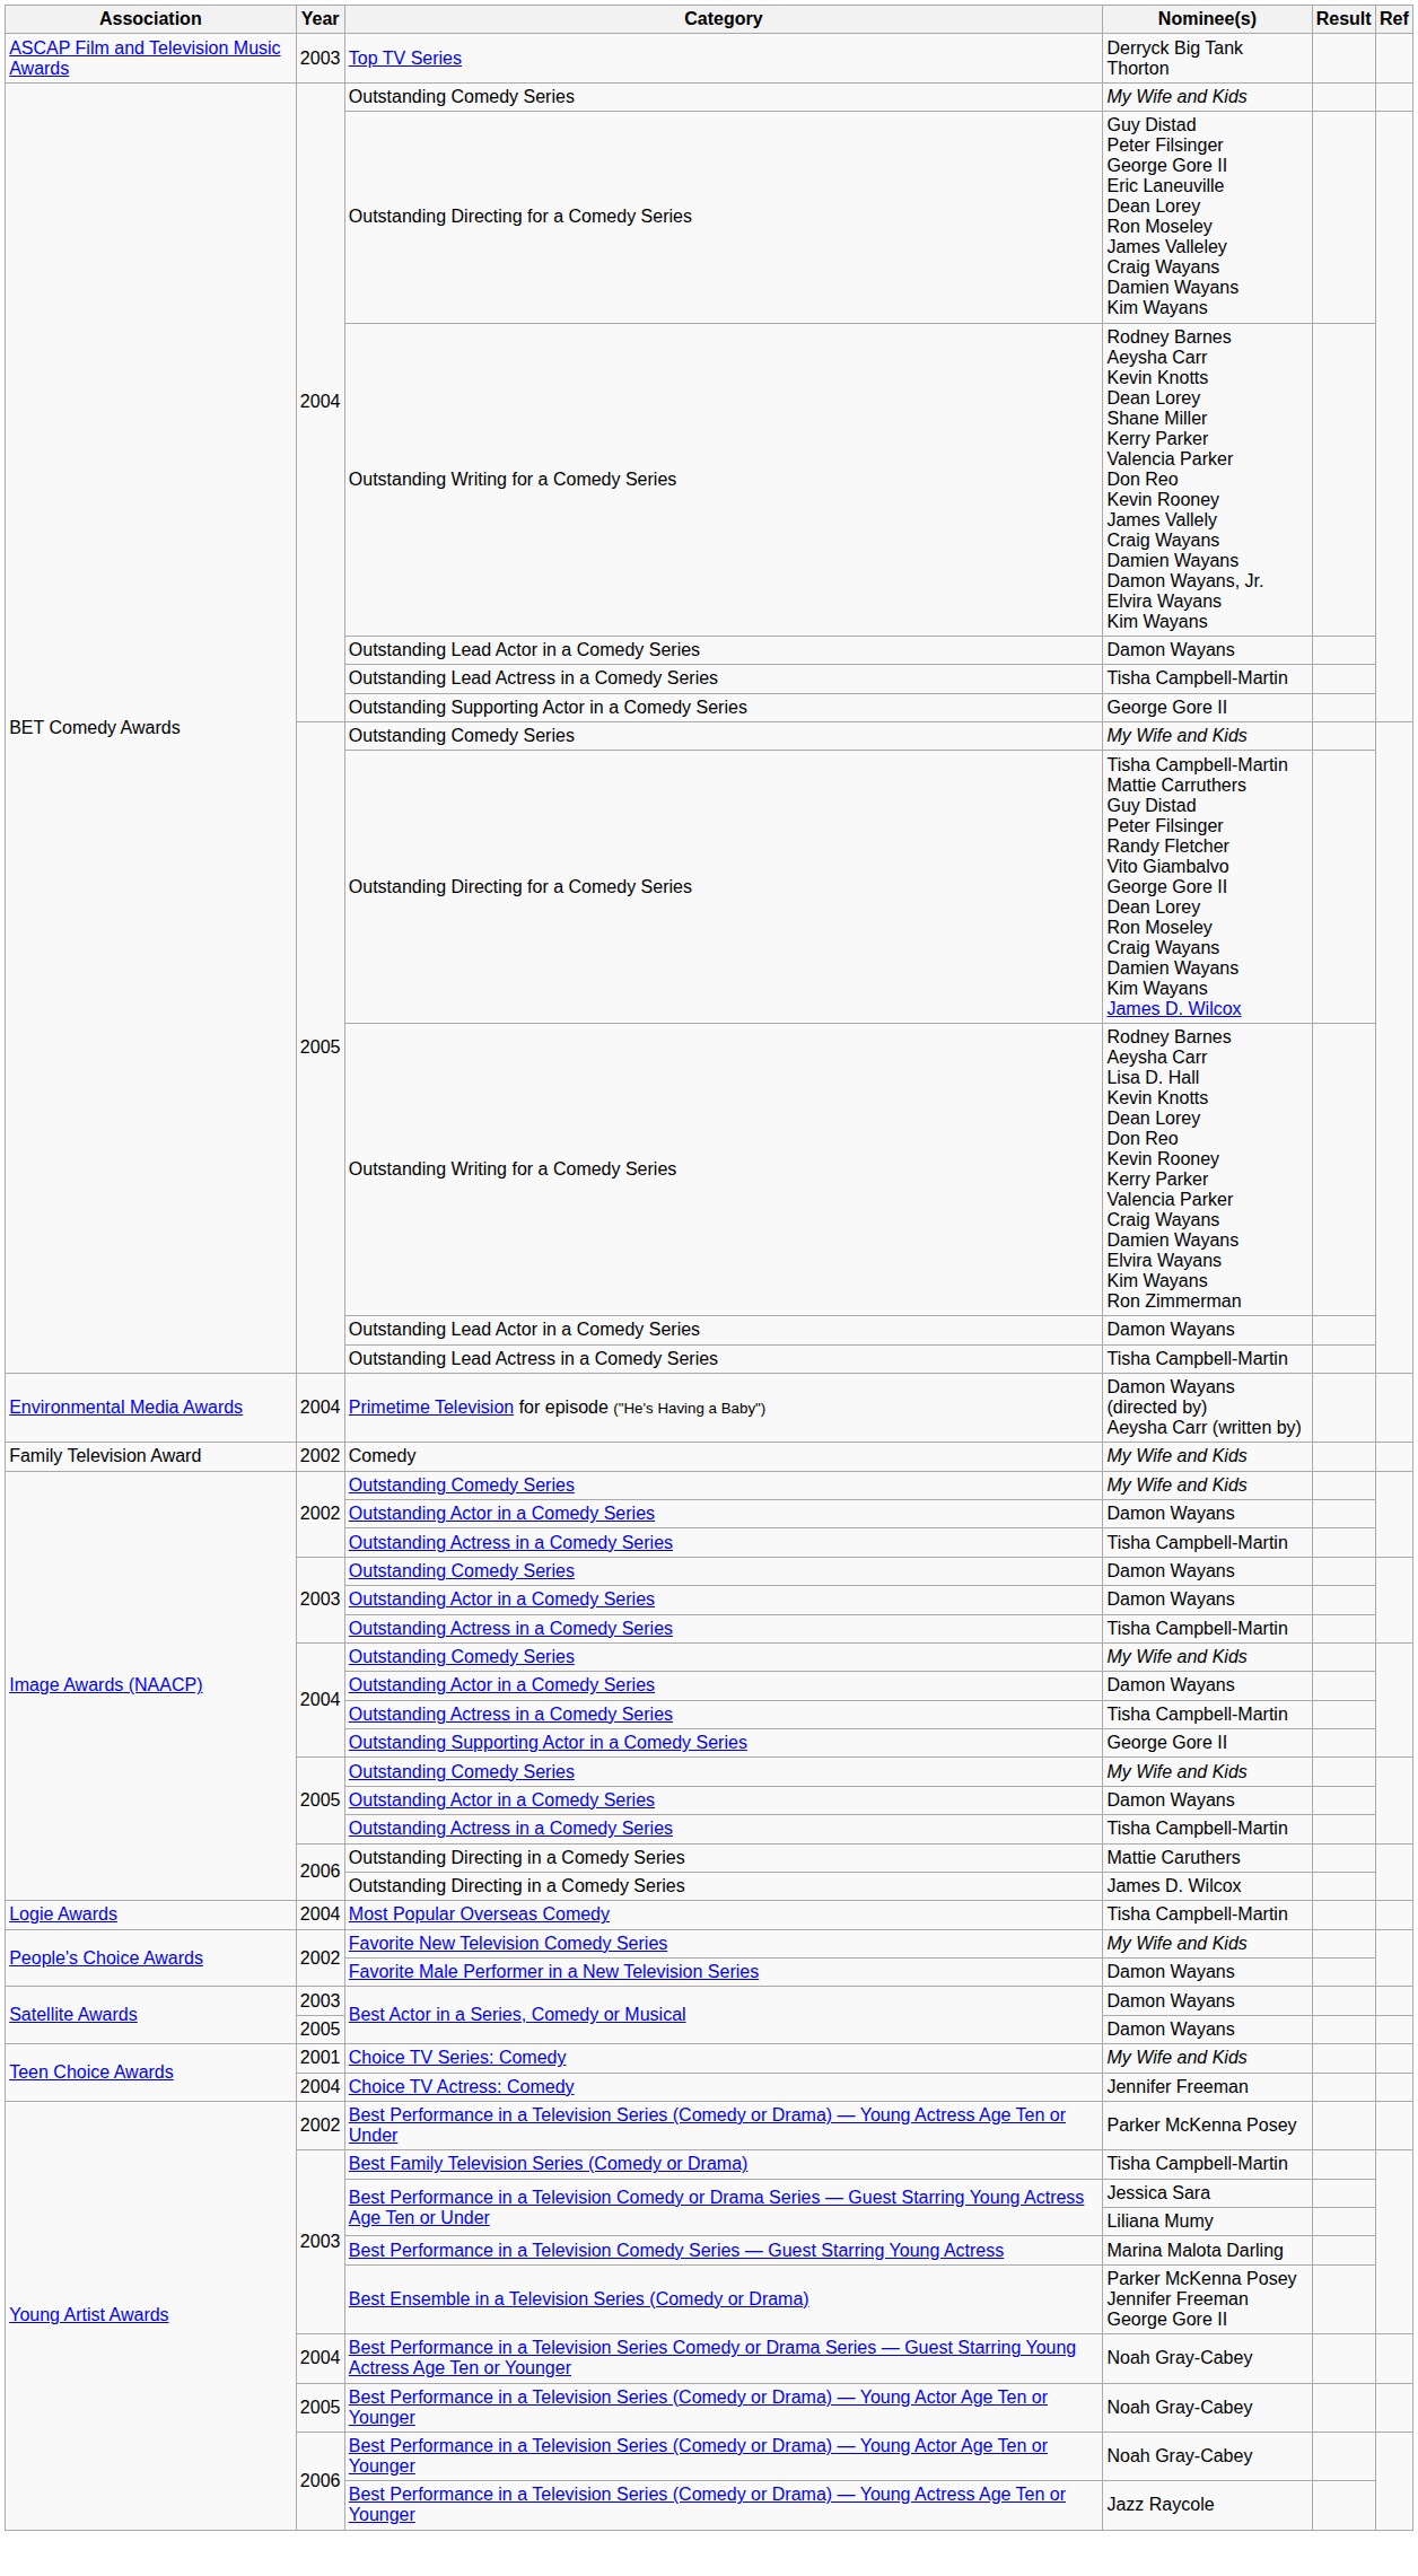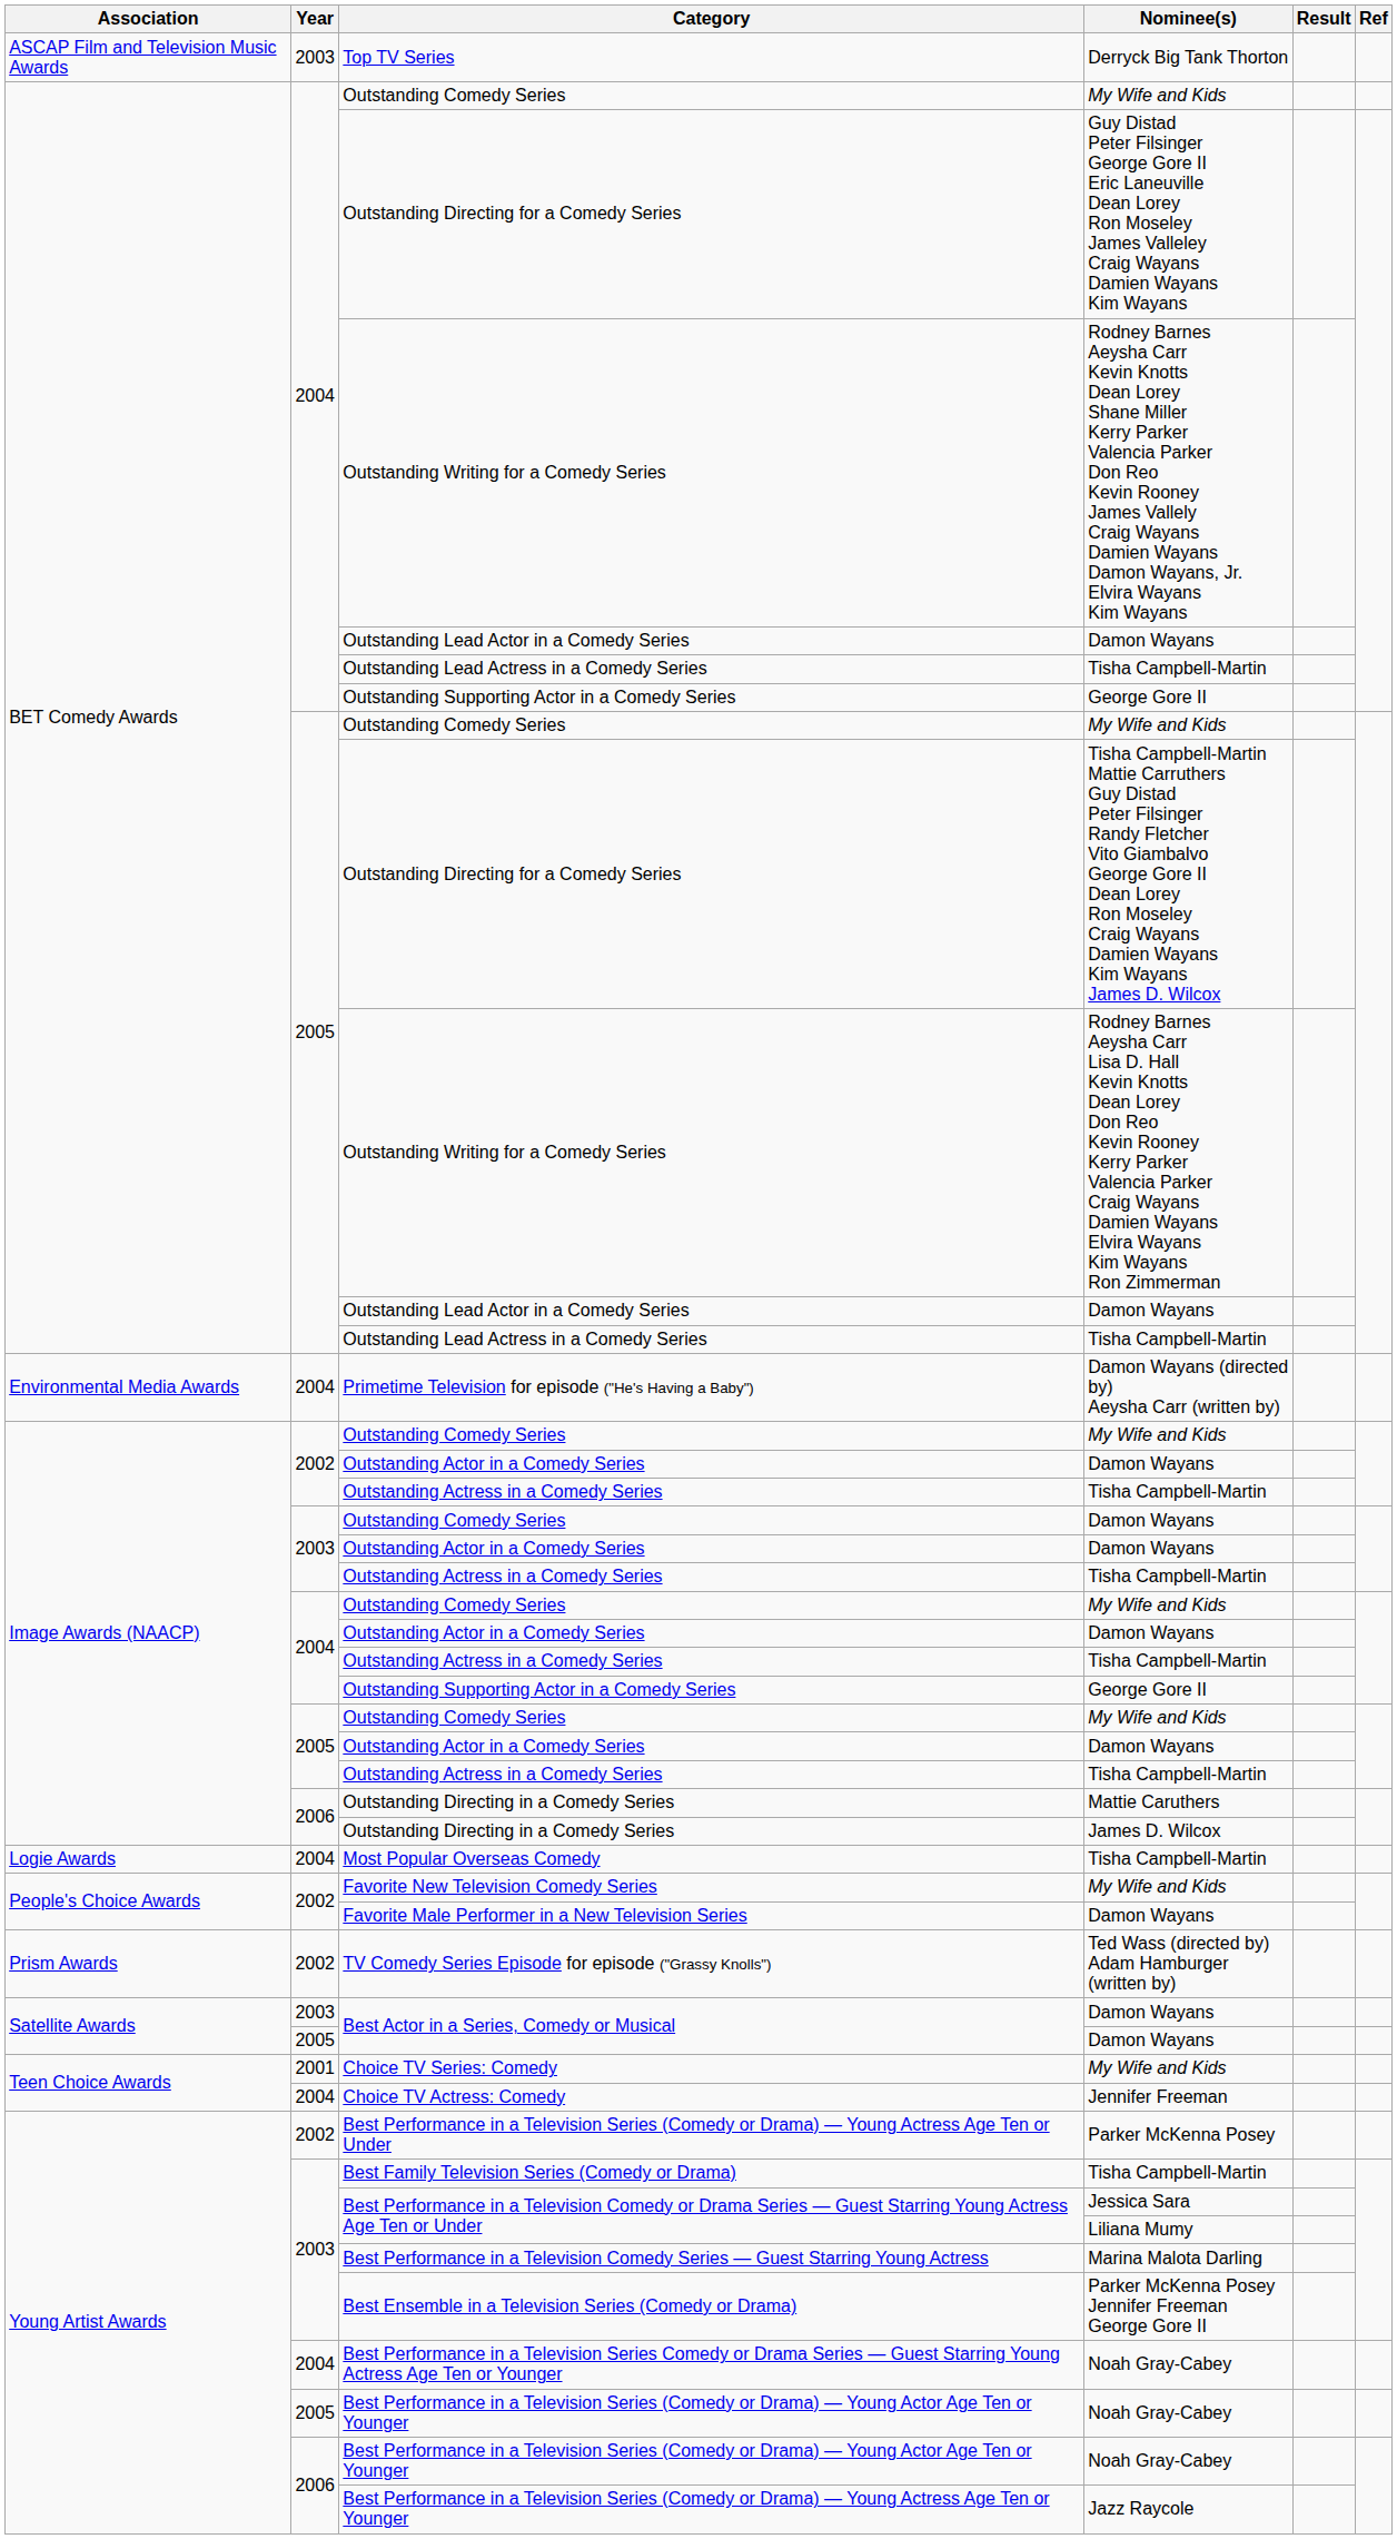- row: Family Television Award | 2002 | Comedy | My Wife and Kids
+ row: Prism Awards | 2002 | TV Comedy Series Episode for episode ("Grassy Knolls") | Ted Wass (directed by) Adam Hamburger (written by)
